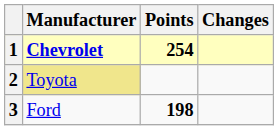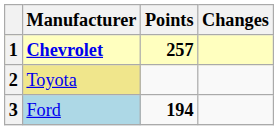1 | Points: 254 -> 257
3 | Manufacturer: no background -> lightblue background
3 | Points: 198 -> 194
